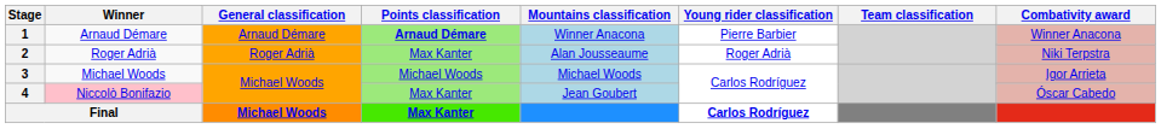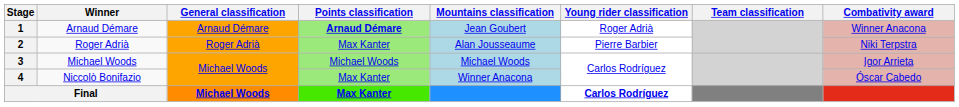1 | Mountains classification: Winner Anacona -> Jean Goubert
1 | Young rider classification: Pierre Barbier -> Roger Adrià
2 | Young rider classification: Roger Adrià -> Pierre Barbier
4 | Winner: pink background -> no background
4 | Mountains classification: Jean Goubert -> Winner Anacona
